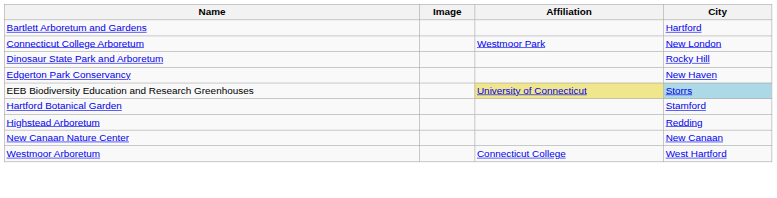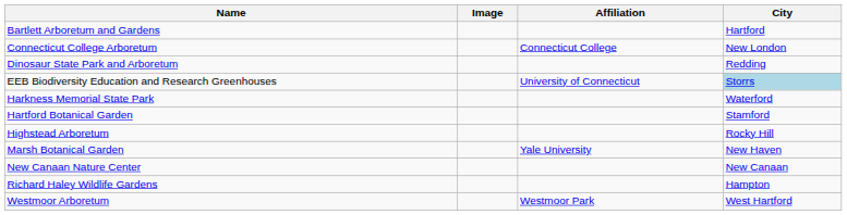Connecticut College Arboretum | Affiliation: Westmoor Park -> Connecticut College
Dinosaur State Park and Arboretum | City: Rocky Hill -> Redding
- row: Edgerton Park Conservancy | New Haven
EEB Biodiversity Education and Research Greenhouses | Affiliation: khaki background -> no background
+ row: Harkness Memorial State Park | Waterford
Highstead Arboretum | City: Redding -> Rocky Hill
+ row: Marsh Botanical Garden | Yale University | New Haven
+ row: Richard Haley Wildlife Gardens | Hampton
Westmoor Arboretum | Affiliation: Connecticut College -> Westmoor Park
